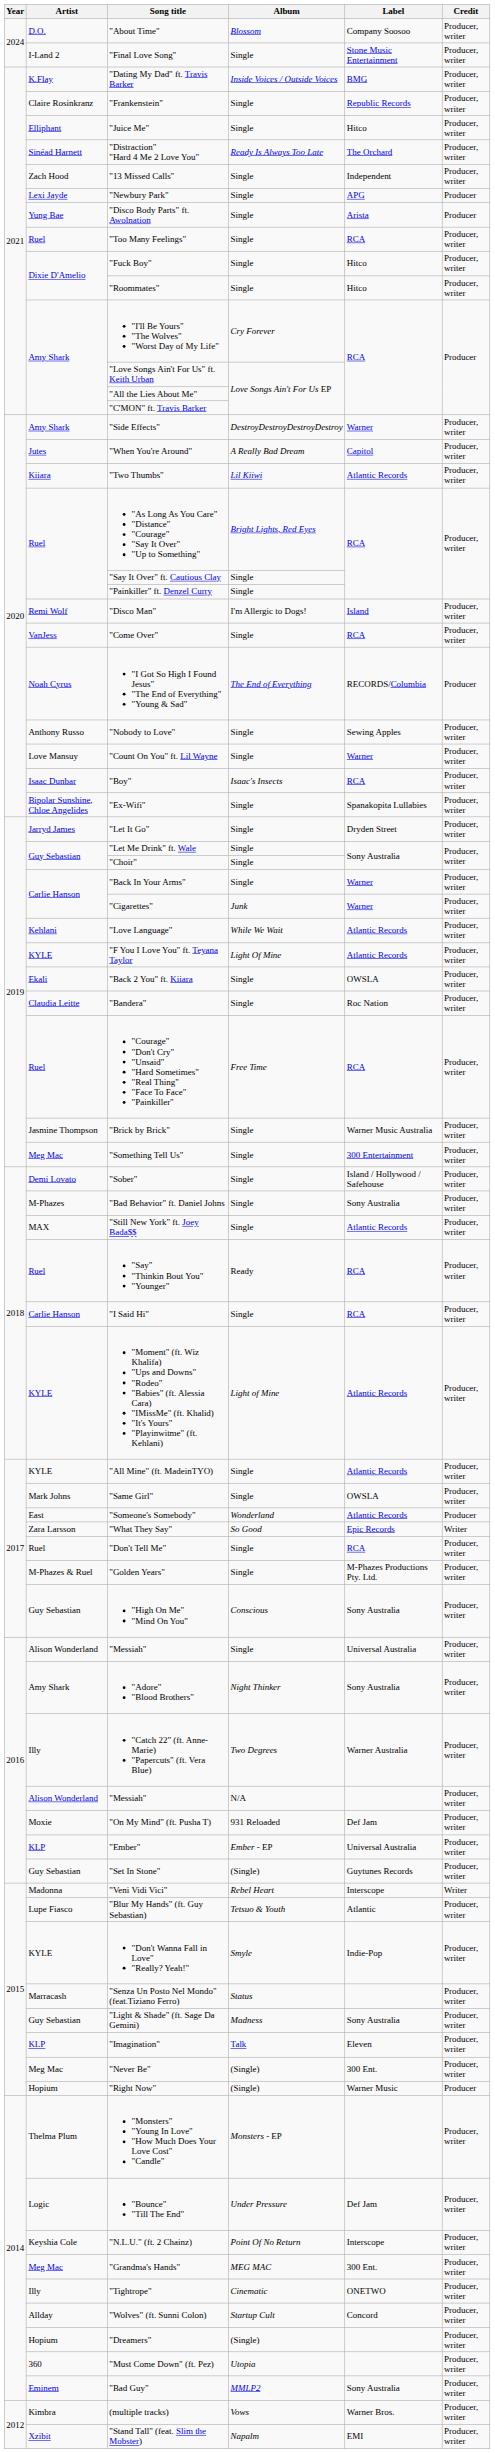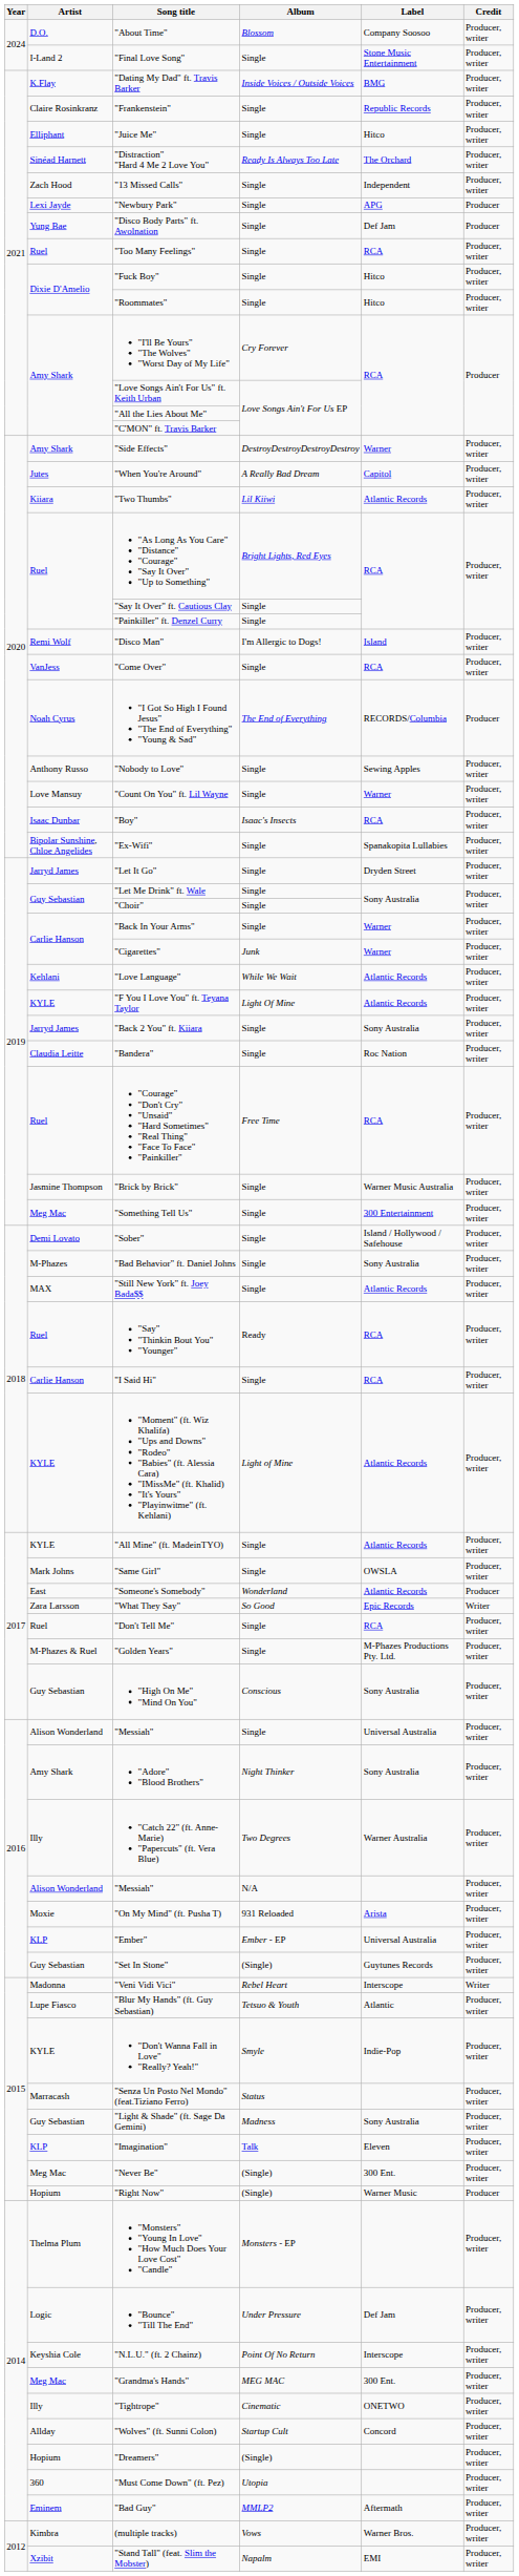"Disco Body Parts" ft. Awolnation | Label: Arista -> Def Jam
"Back 2 You" ft. Kiiara | Artist: Ekali -> Jarryd James
"Back 2 You" ft. Kiiara | Label: OWSLA -> Sony Australia
"On My Mind" (ft. Pusha T) | Label: Def Jam -> Arista
"Bad Guy" | Label: Sony Australia -> Aftermath
